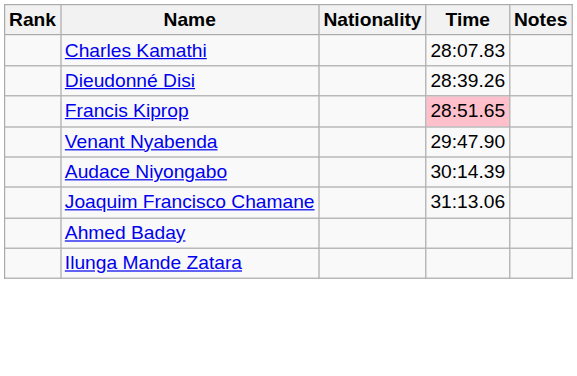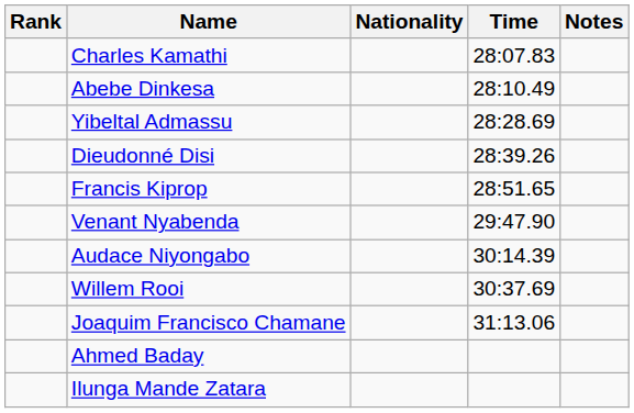+ row: Abebe Dinkesa | 28:10.49
+ row: Yibeltal Admassu | 28:28.69
Francis Kiprop | Time: pink background -> no background
+ row: Willem Rooi | 30:37.69
